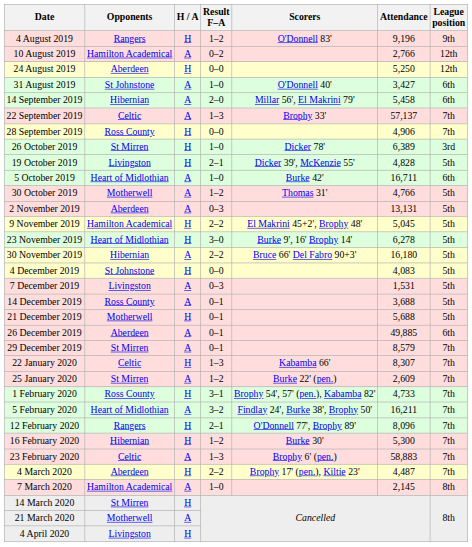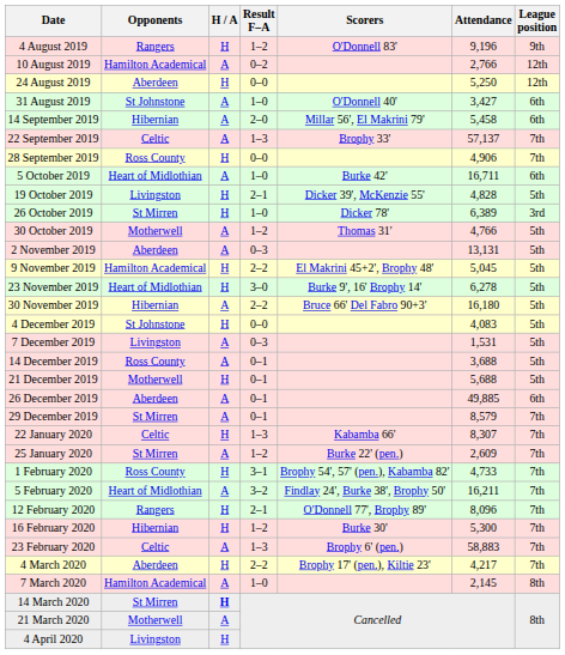rows swapped: 5 October 2019 <-> 26 October 2019
4 March 2020 | Attendance: 4,487 -> 4,217
14 March 2020 | H / A: normal -> bold
